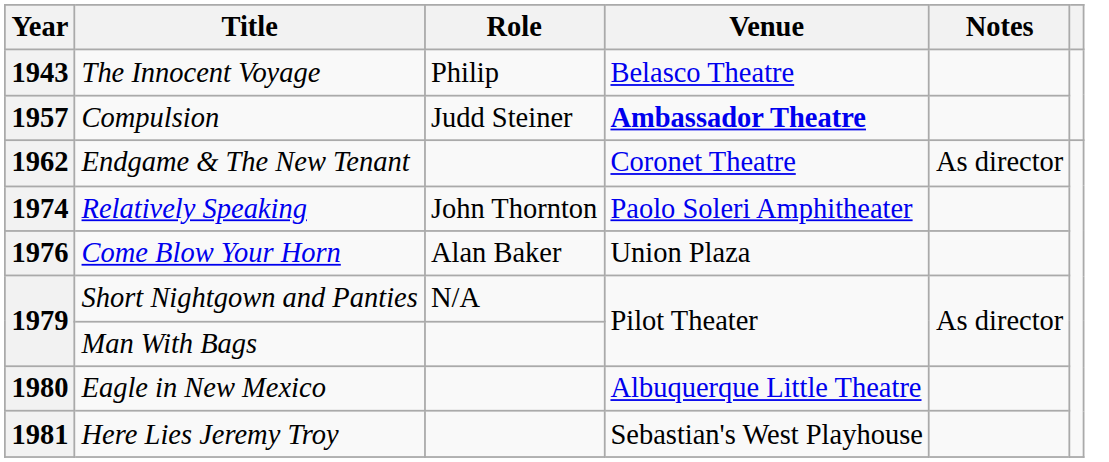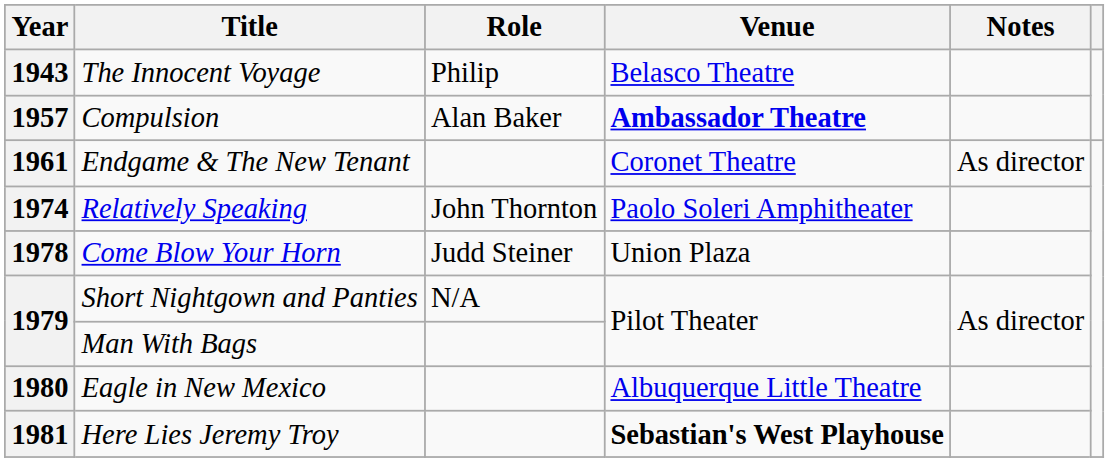Compulsion | Role: Judd Steiner -> Alan Baker
Endgame & The New Tenant | Year: 1962 -> 1961
Come Blow Your Horn | Year: 1976 -> 1978
Come Blow Your Horn | Role: Alan Baker -> Judd Steiner
Here Lies Jeremy Troy | Venue: normal -> bold
